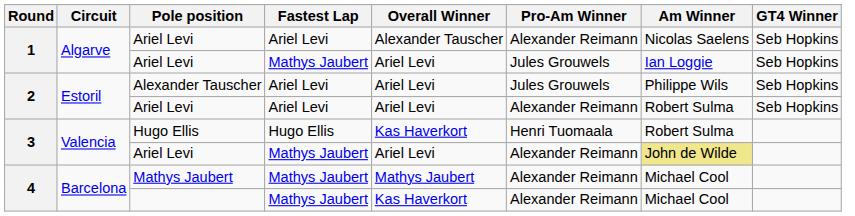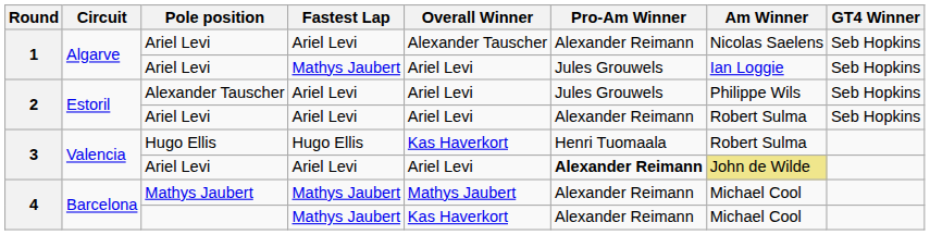3 / Ariel Levi | Fastest Lap: Mathys Jaubert -> Ariel Levi
3 / Ariel Levi | Pro-Am Winner: normal -> bold
